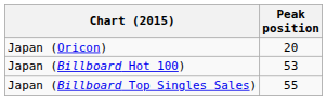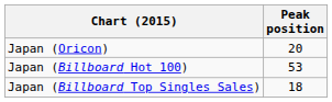Japan (Billboard Top Singles Sales) | Peak position: 55 -> 18
